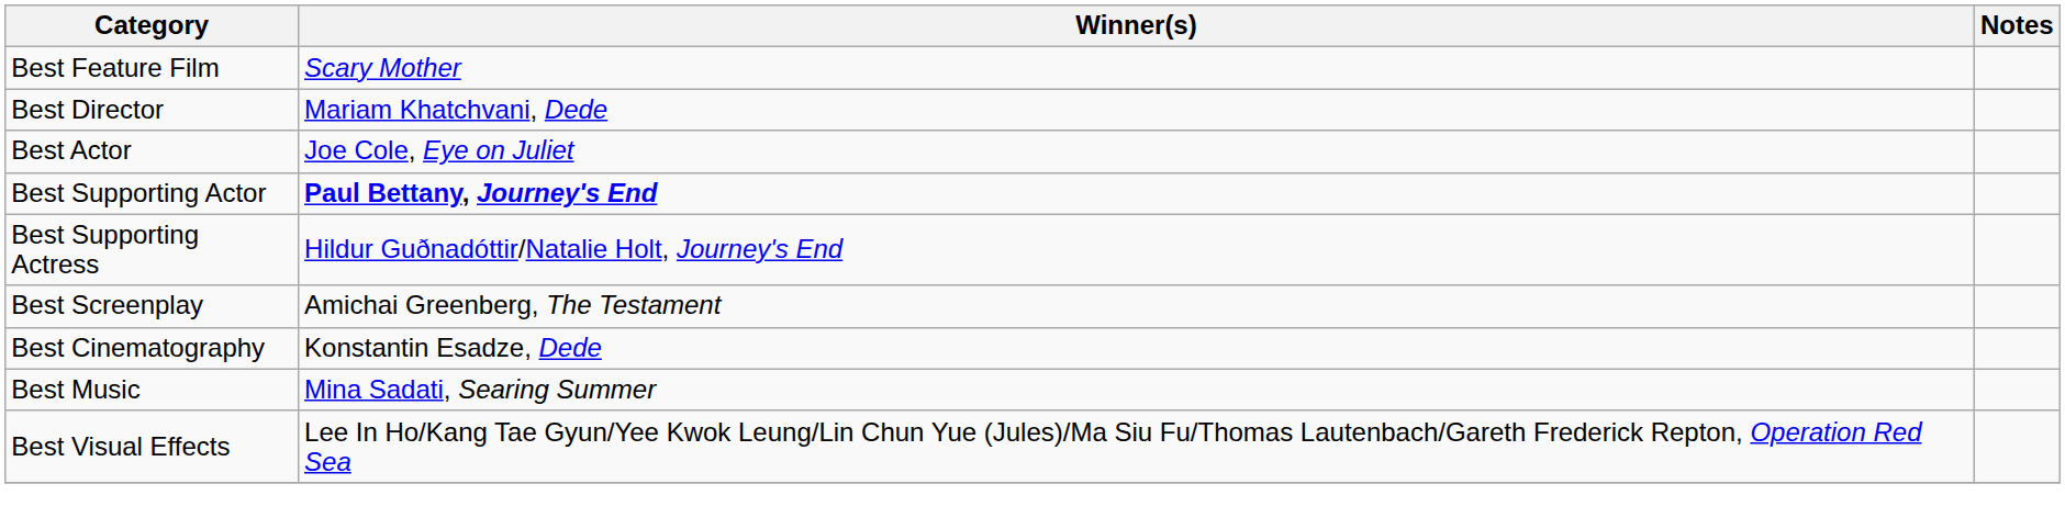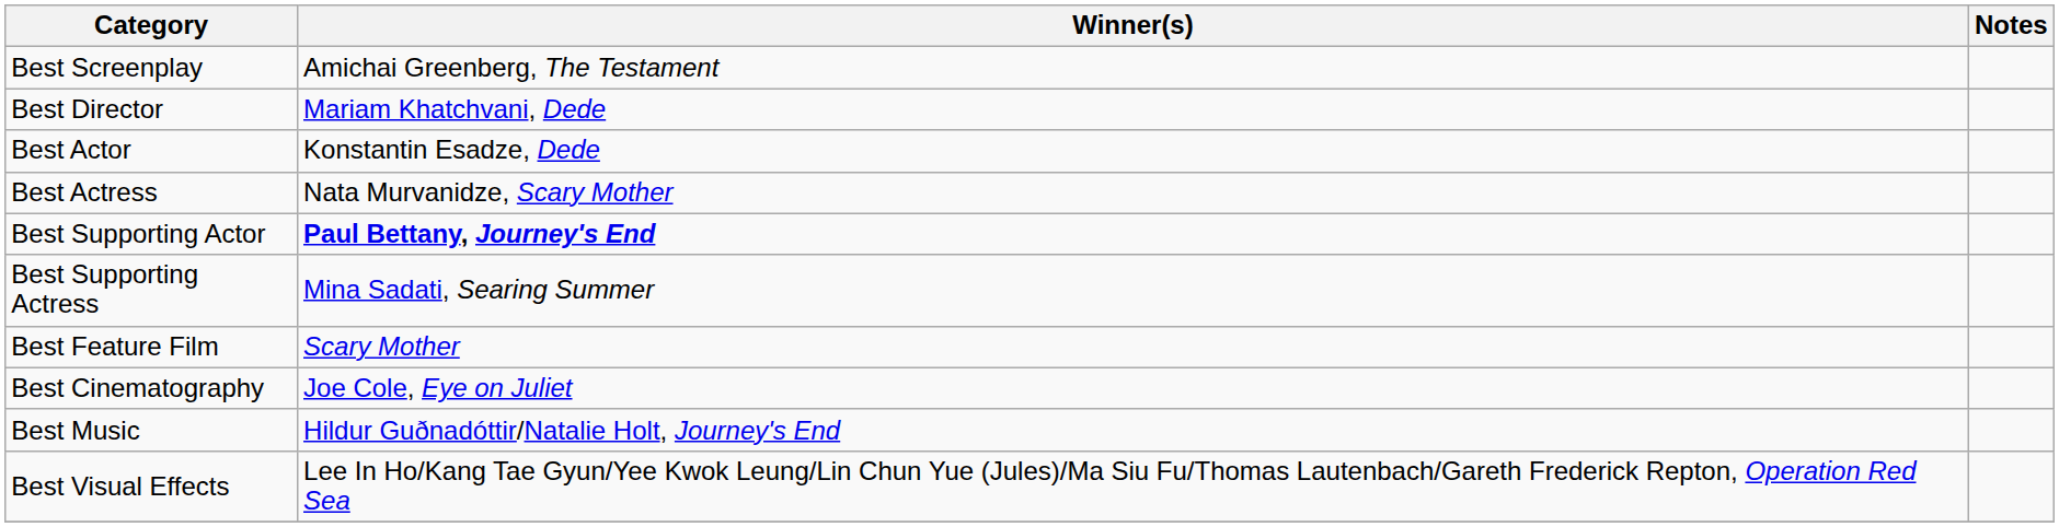rows swapped: Best Feature Film <-> Best Screenplay
Best Actor | Winner(s): Joe Cole, Eye on Juliet -> Konstantin Esadze, Dede
+ row: Best Actress | Nata Murvanidze, Scary Mother
Best Supporting Actress | Winner(s): Hildur Guðnadóttir/Natalie Holt, Journey's End -> Mina Sadati, Searing Summer
Best Cinematography | Winner(s): Konstantin Esadze, Dede -> Joe Cole, Eye on Juliet
Best Music | Winner(s): Mina Sadati, Searing Summer -> Hildur Guðnadóttir/Natalie Holt, Journey's End
